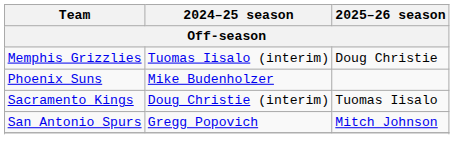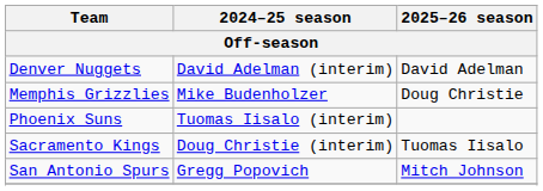+ row: Denver Nuggets | David Adelman (interim) | David Adelman
Memphis Grizzlies | 2024–25 season: Tuomas Iisalo (interim) -> Mike Budenholzer
Phoenix Suns | 2024–25 season: Mike Budenholzer -> Tuomas Iisalo (interim)
